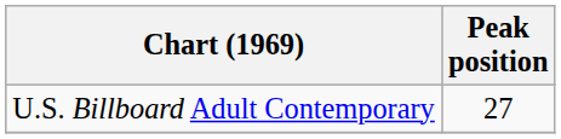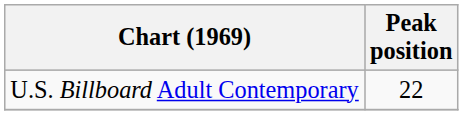U.S. Billboard Adult Contemporary | Peak position: 27 -> 22
